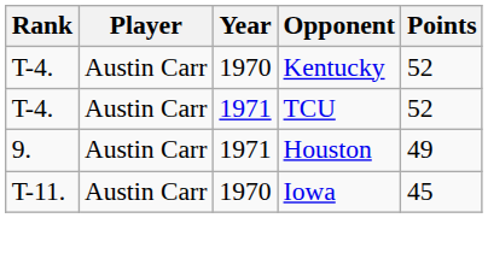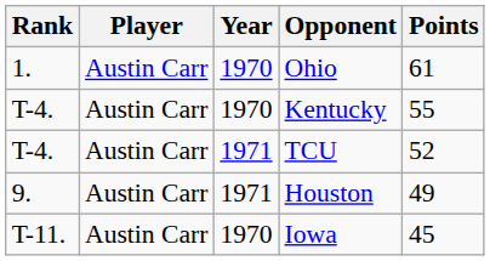+ row: 1. | Austin Carr | 1970 | Ohio | 61
Kentucky | Points: 52 -> 55
